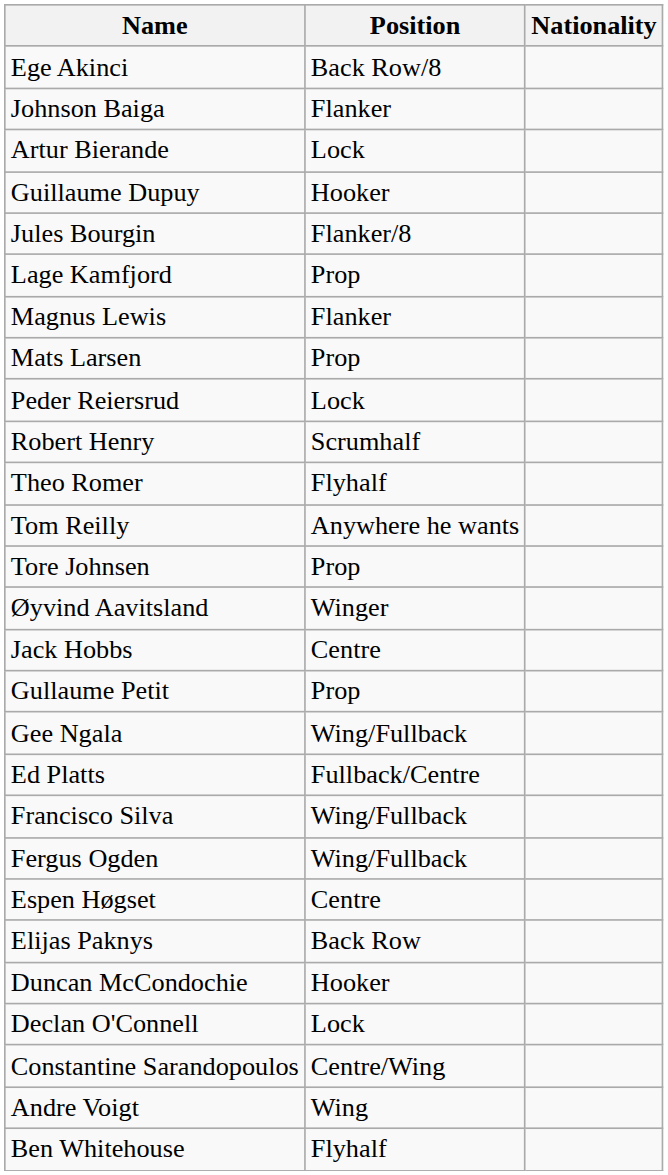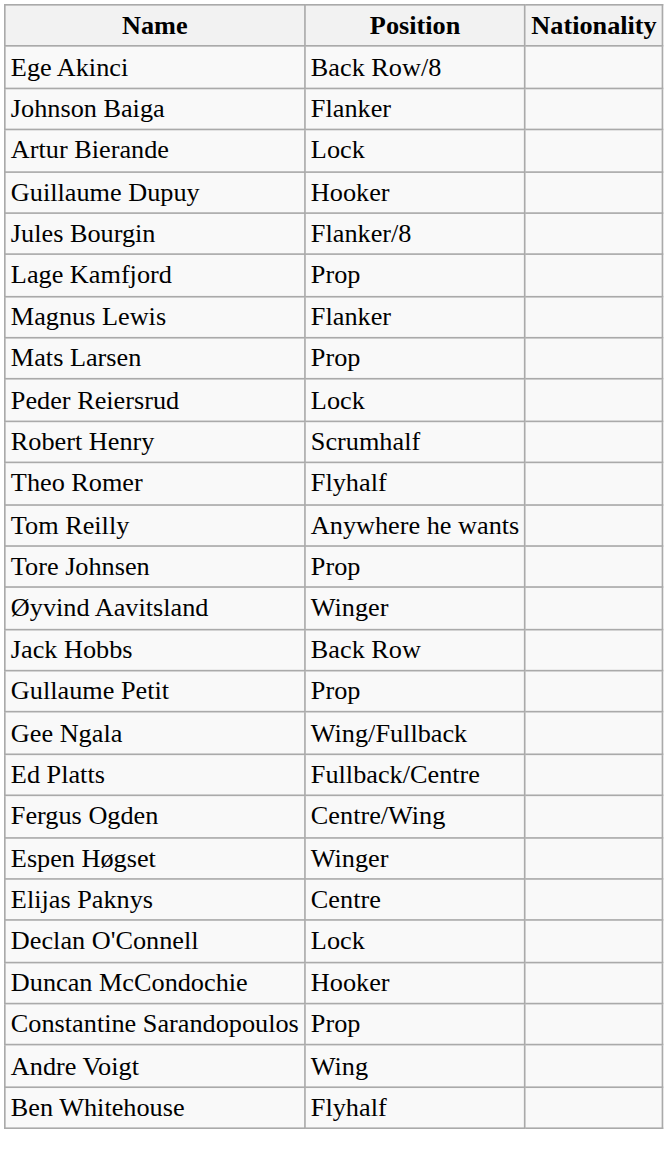Jack Hobbs | Position: Centre -> Back Row
- row: Francisco Silva | Wing/Fullback
Fergus Ogden | Position: Wing/Fullback -> Centre/Wing
Espen Høgset | Position: Centre -> Winger
Elijas Paknys | Position: Back Row -> Centre
rows swapped: Duncan McCondochie <-> Declan O'Connell
Constantine Sarandopoulos | Position: Centre/Wing -> Prop
